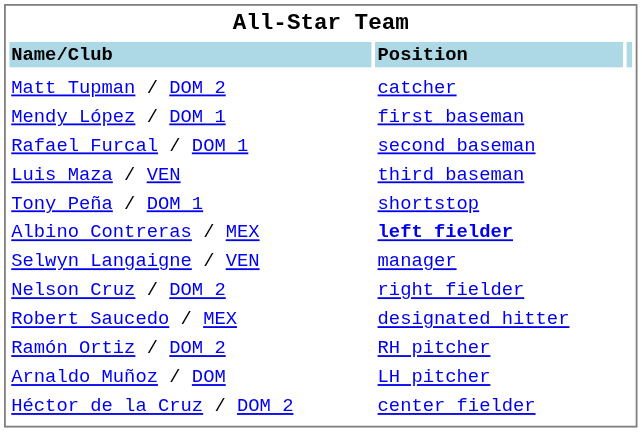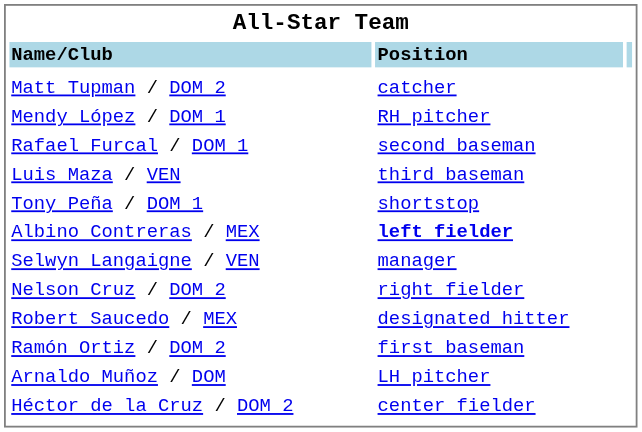Mendy López / DOM 1 | column 2: first baseman -> RH pitcher
Ramón Ortiz / DOM 2 | column 2: RH pitcher -> first baseman
